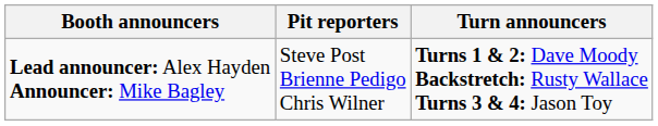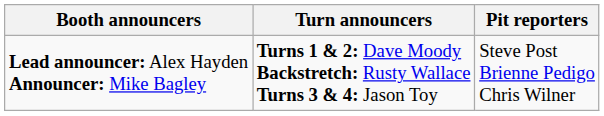columns swapped: Turn announcers <-> Pit reporters
